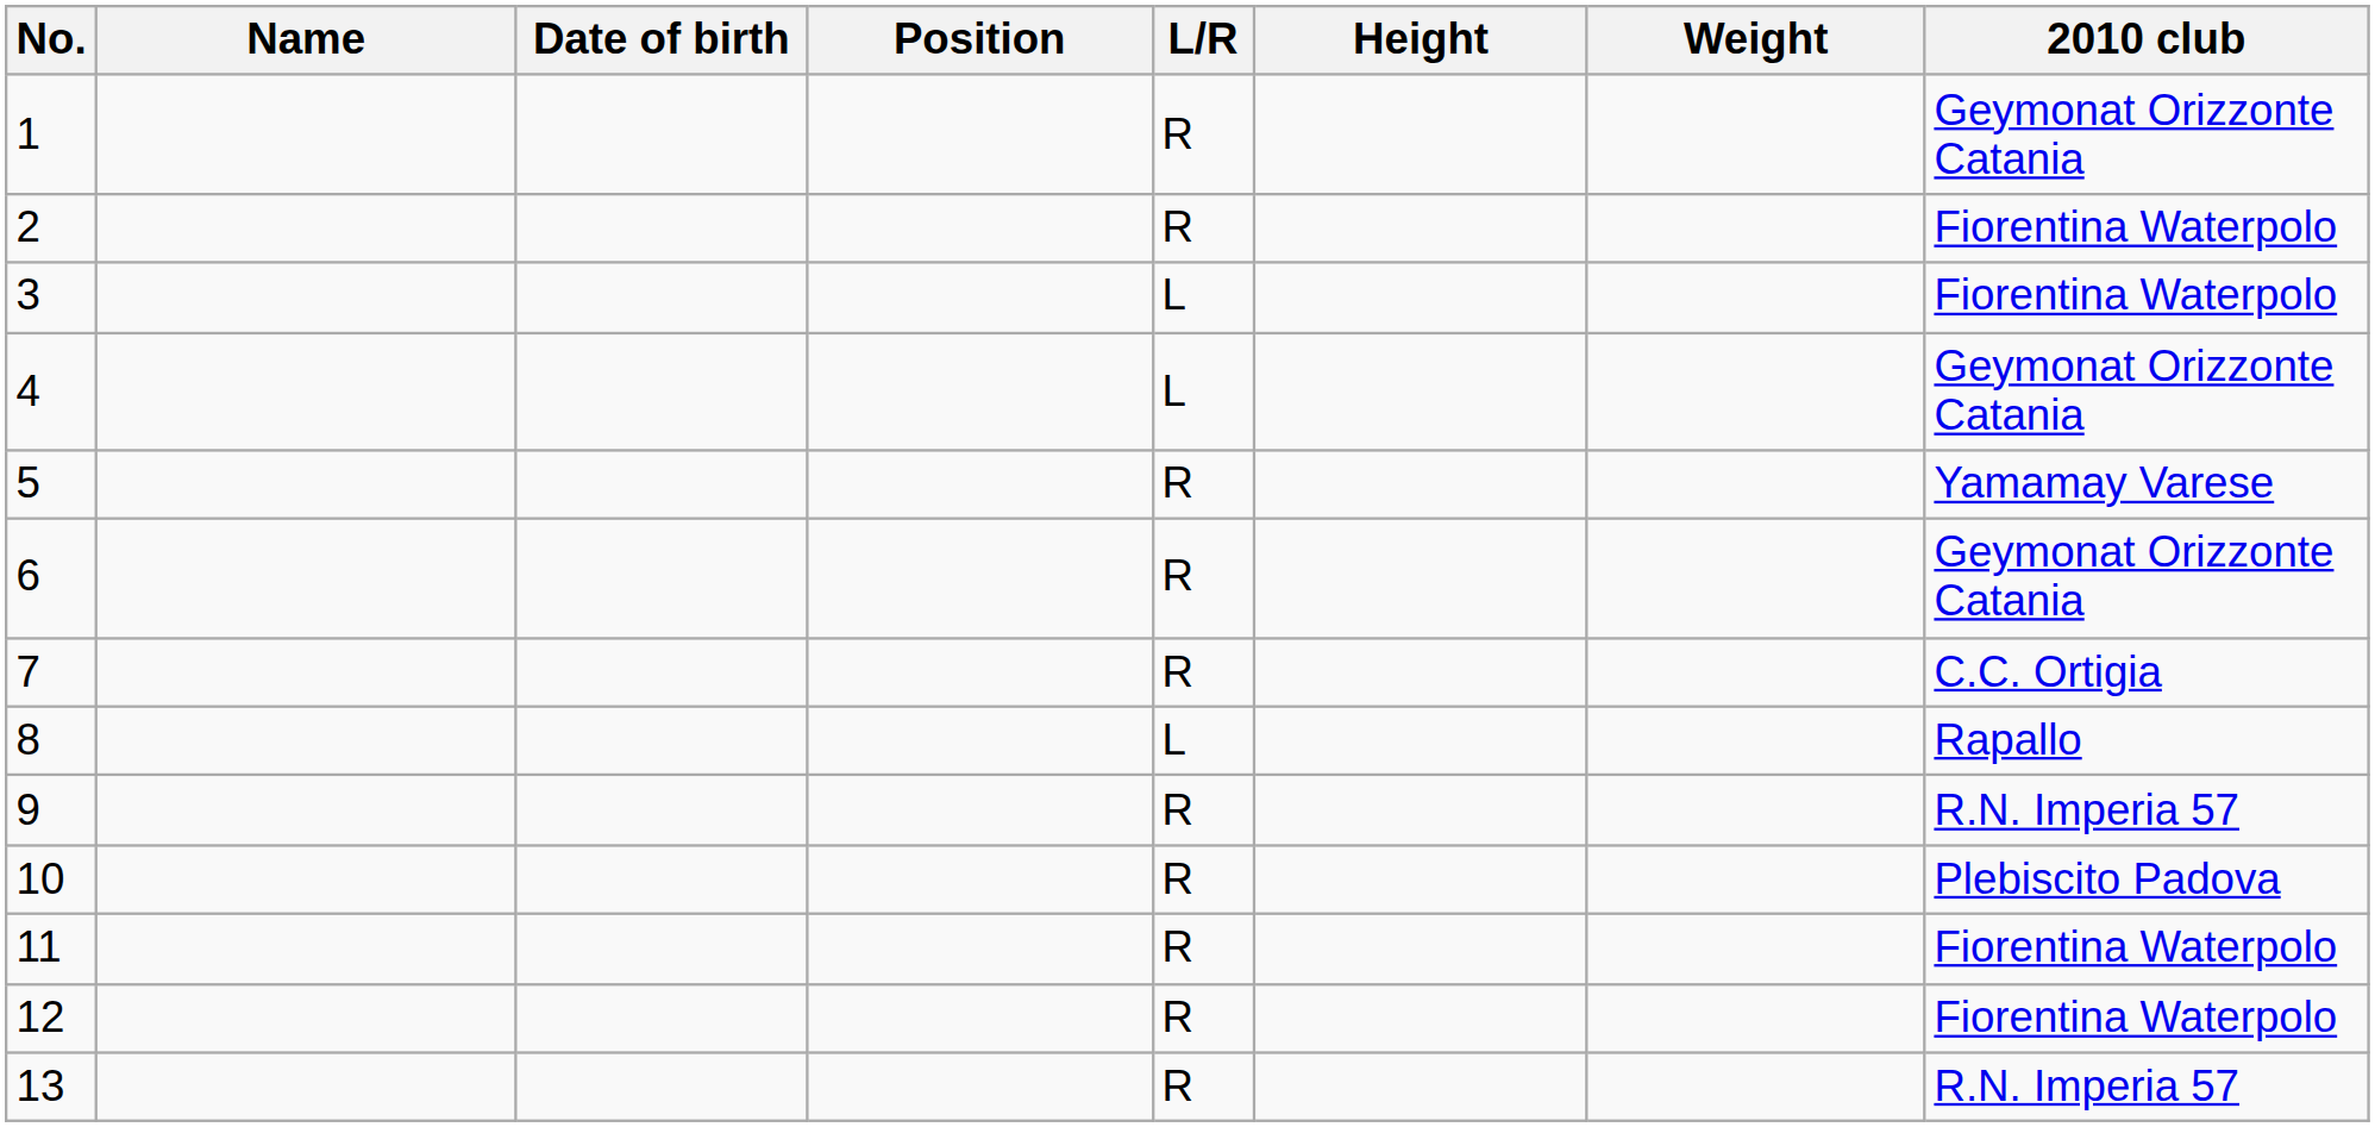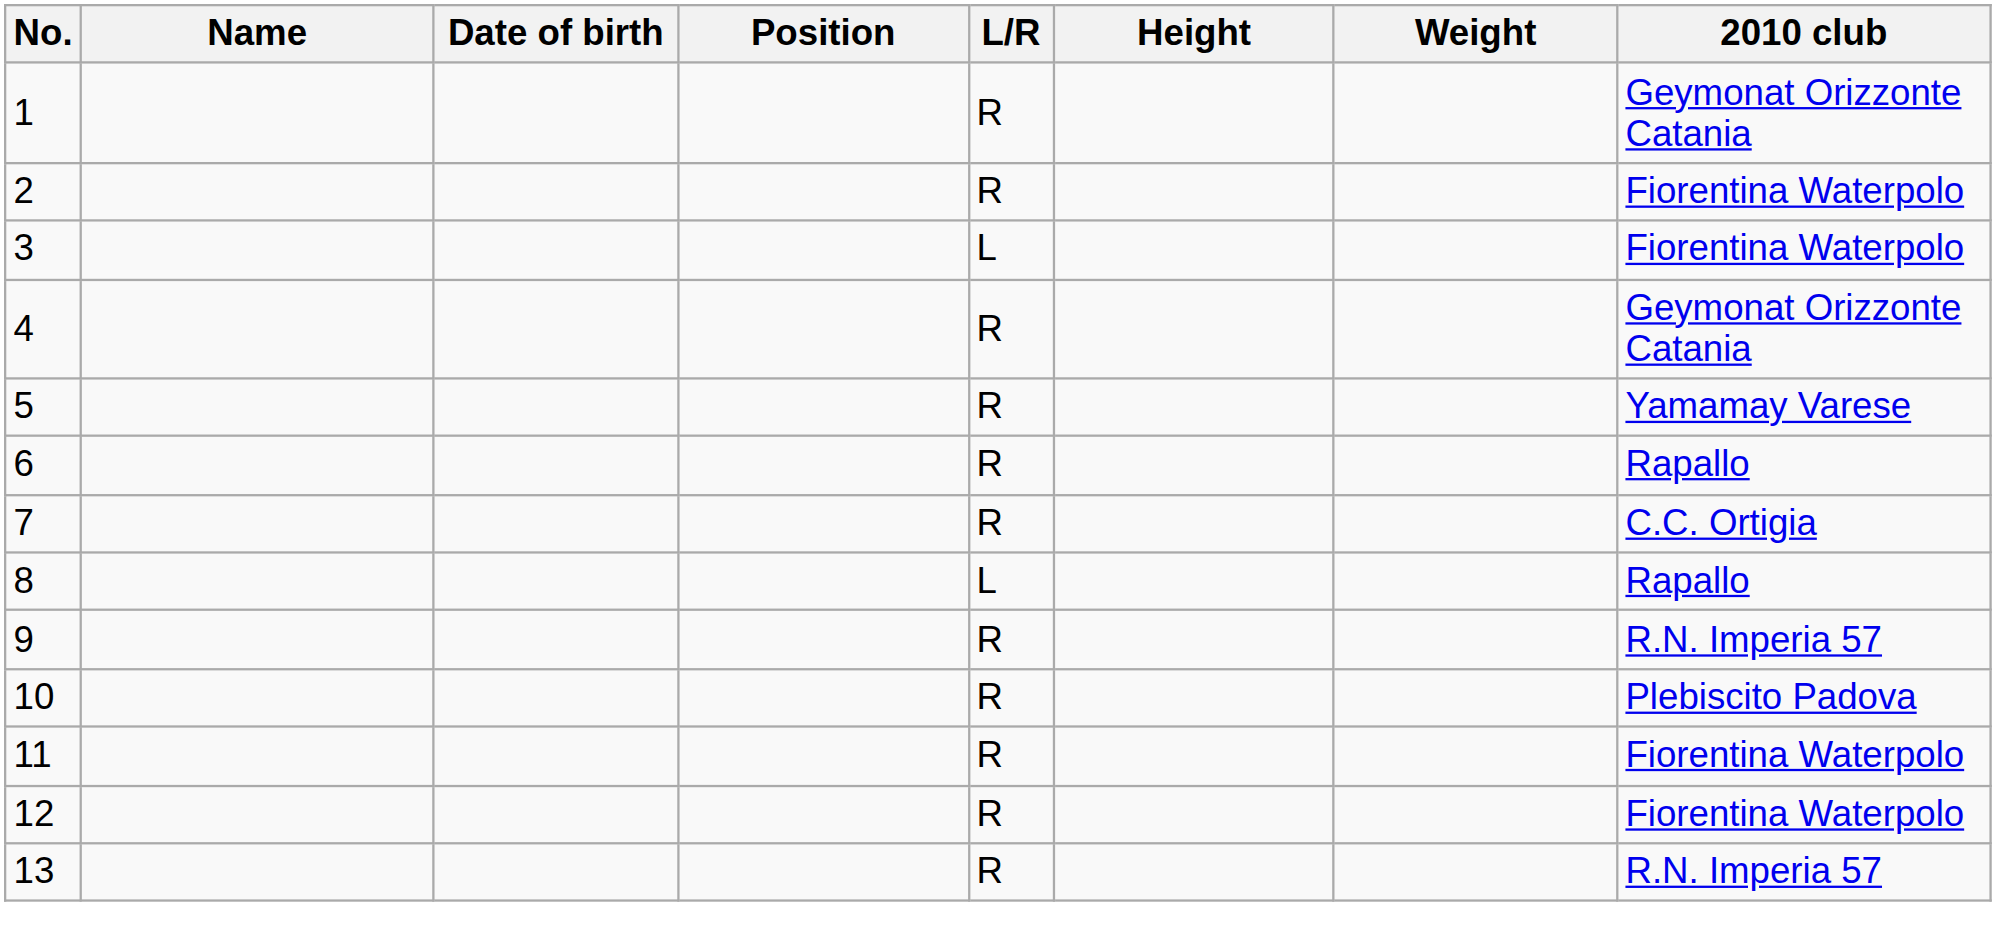4 | L/R: L -> R
6 | 2010 club: Geymonat Orizzonte Catania -> Rapallo
